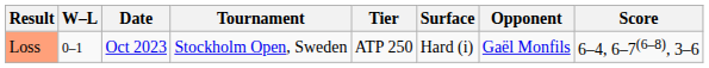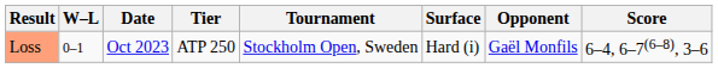columns swapped: Tournament <-> Tier
